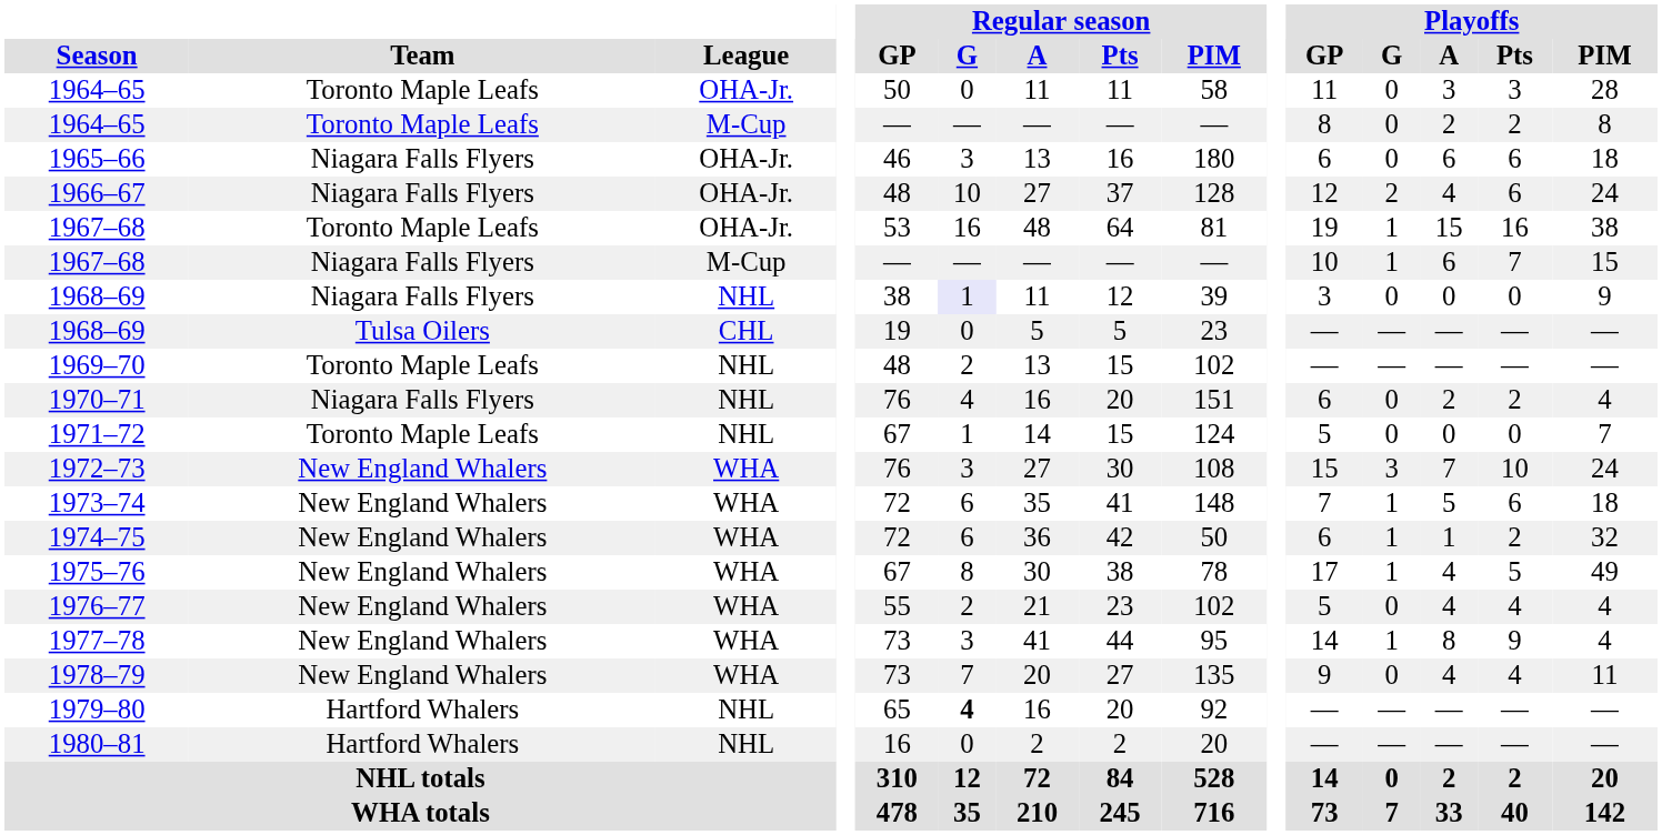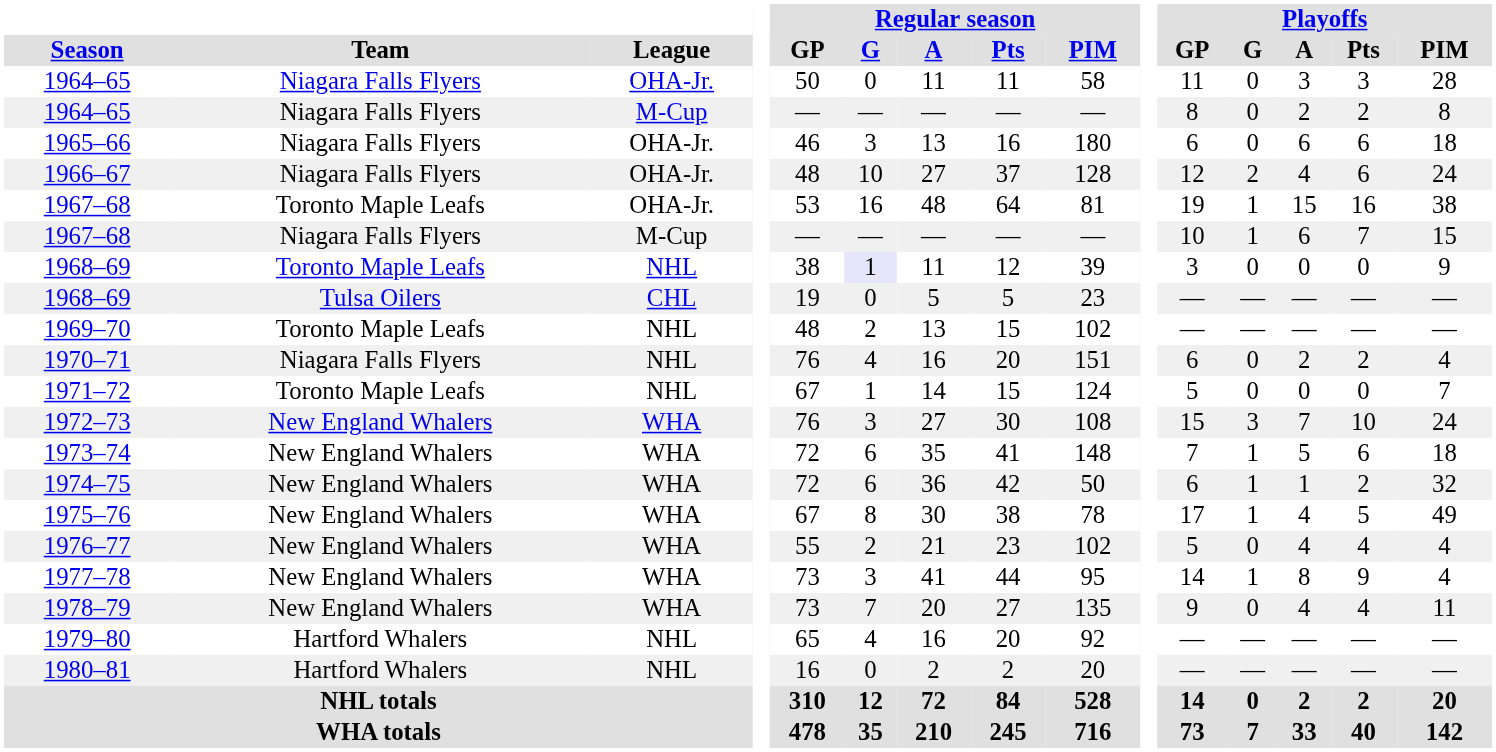1964–65 / OHA-Jr. | Team: Toronto Maple Leafs -> Niagara Falls Flyers
1964–65 / M-Cup | Team: Toronto Maple Leafs -> Niagara Falls Flyers
1968–69 / NHL | Team: Niagara Falls Flyers -> Toronto Maple Leafs
1979–80 | Regular season / G: bold -> normal
